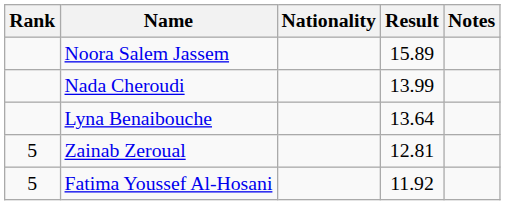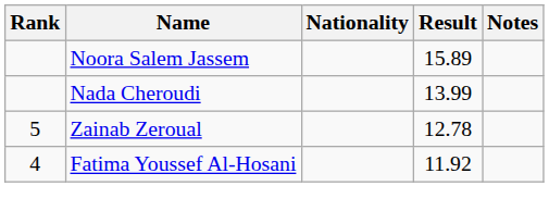- row: Lyna Benaibouche | 13.64
Zainab Zeroual | Result: 12.81 -> 12.78
Fatima Youssef Al-Hosani | Rank: 5 -> 4
